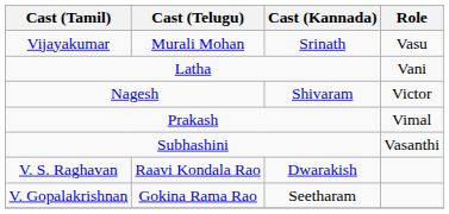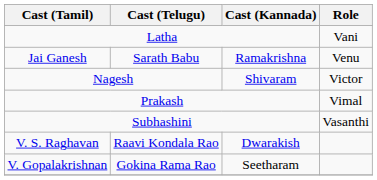- row: Vijayakumar | Murali Mohan | Srinath | Vasu
+ row: Jai Ganesh | Sarath Babu | Ramakrishna | Venu
